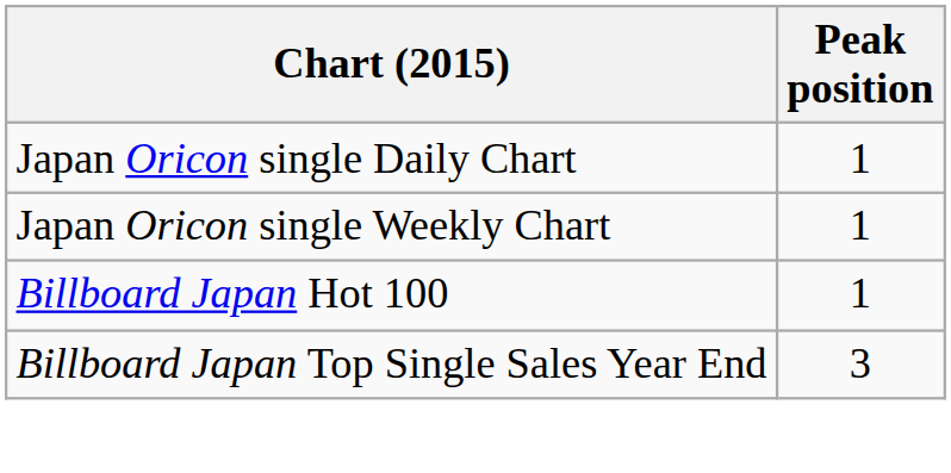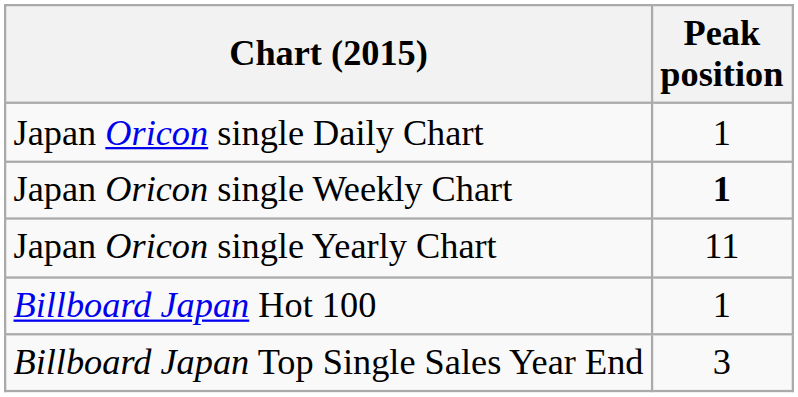Japan Oricon single Weekly Chart | Peak position: normal -> bold
+ row: Japan Oricon single Yearly Chart | 11
